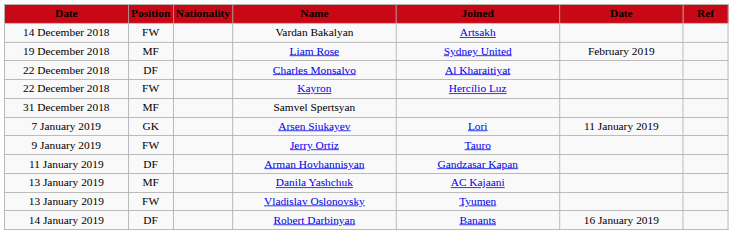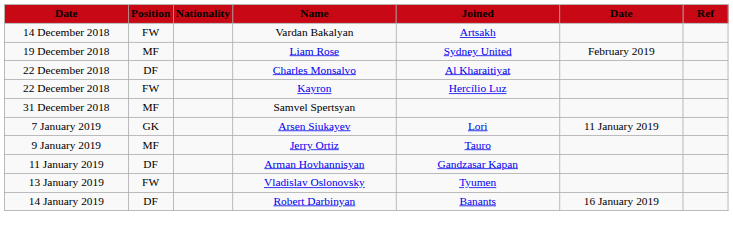Jerry Ortiz | Position: FW -> MF
- row: 13 January 2019 | MF | Danila Yashchuk | AC Kajaani
